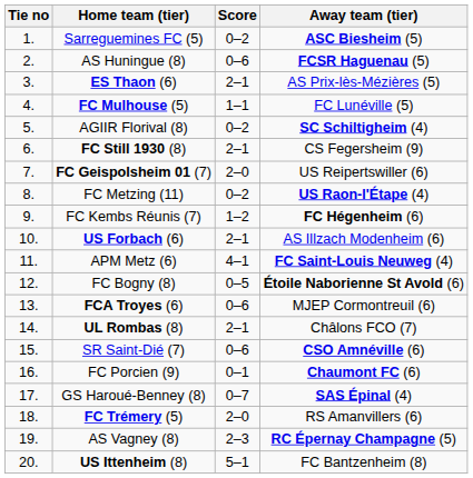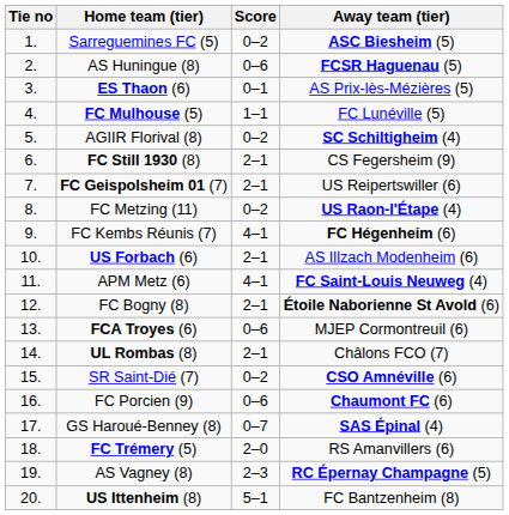ES Thaon (6) | Score: 2–1 -> 0–1
FC Geispolsheim 01 (7) | Score: 2–0 -> 2–1
FC Kembs Réunis (7) | Score: 1–2 -> 4–1
FC Bogny (8) | Score: 0–5 -> 2–1
SR Saint-Dié (7) | Score: 0–6 -> 0–2
FC Porcien (9) | Score: 0–1 -> 0–6
